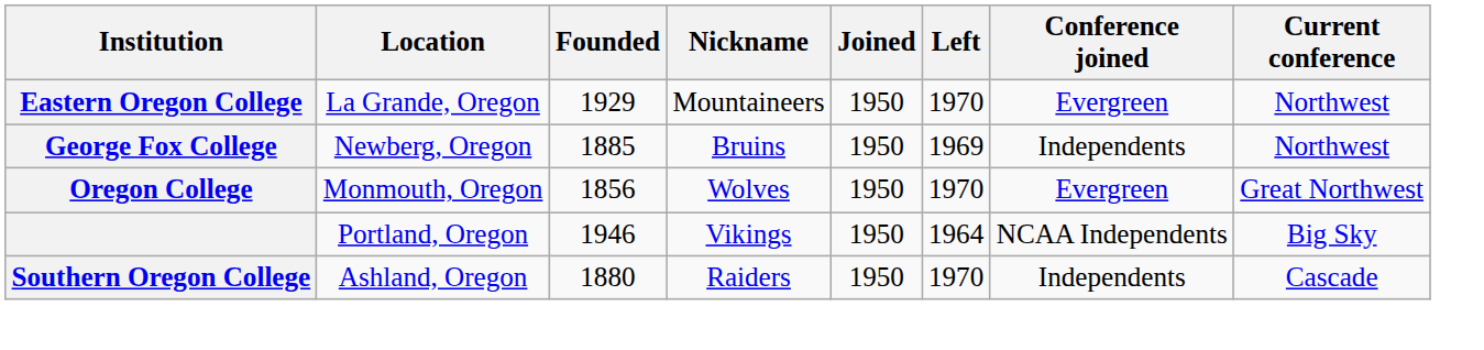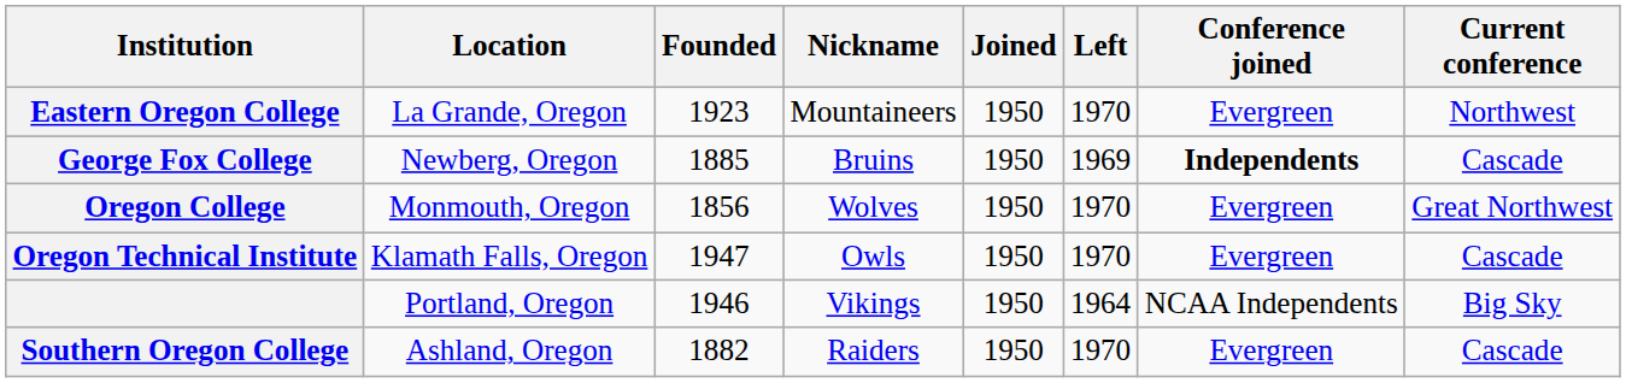Eastern Oregon College | Founded: 1929 -> 1923
George Fox College | Conference joined: normal -> bold
George Fox College | Current conference: Northwest -> Cascade
+ row: Oregon Technical Institute | Klamath Falls, Oregon | 1947 | Owls | 1950 | 1970 | Evergreen | Cascade
Southern Oregon College | Founded: 1880 -> 1882
Southern Oregon College | Conference joined: Independents -> Evergreen
